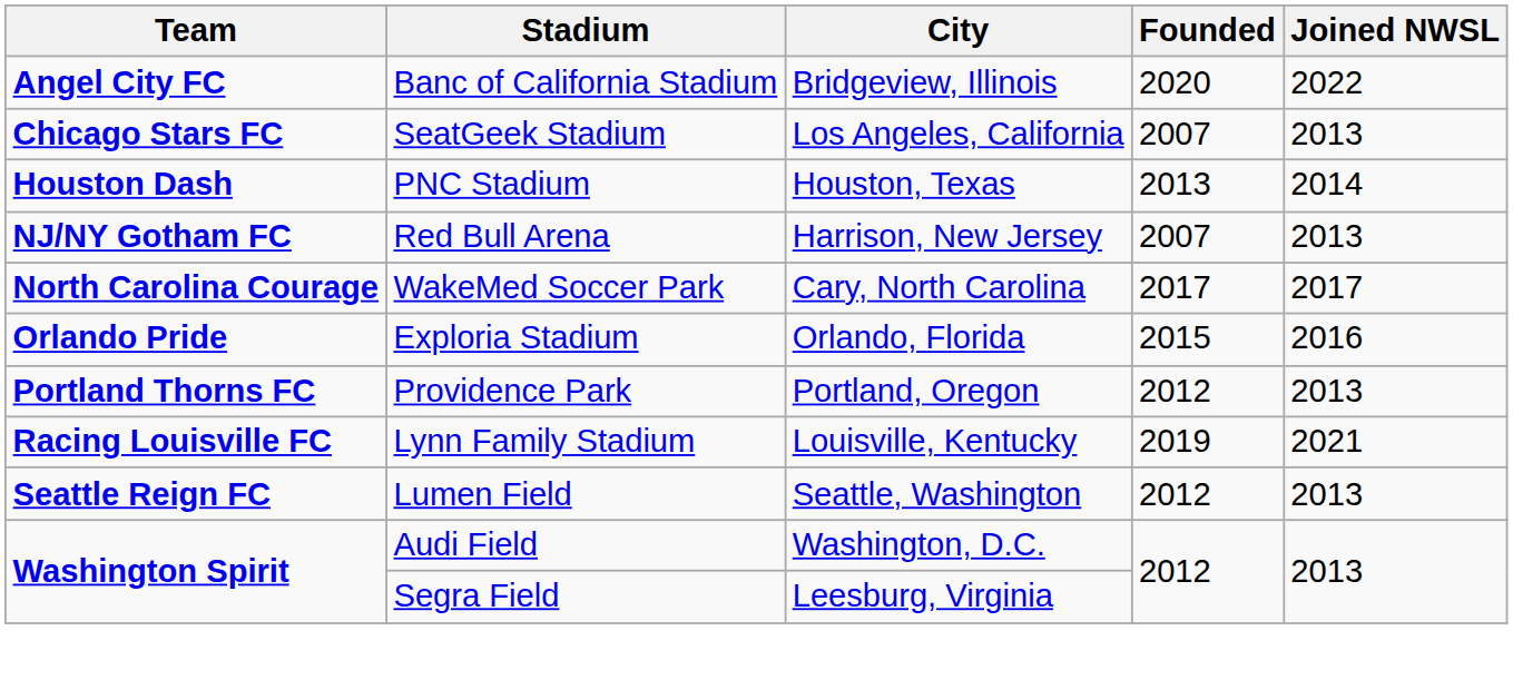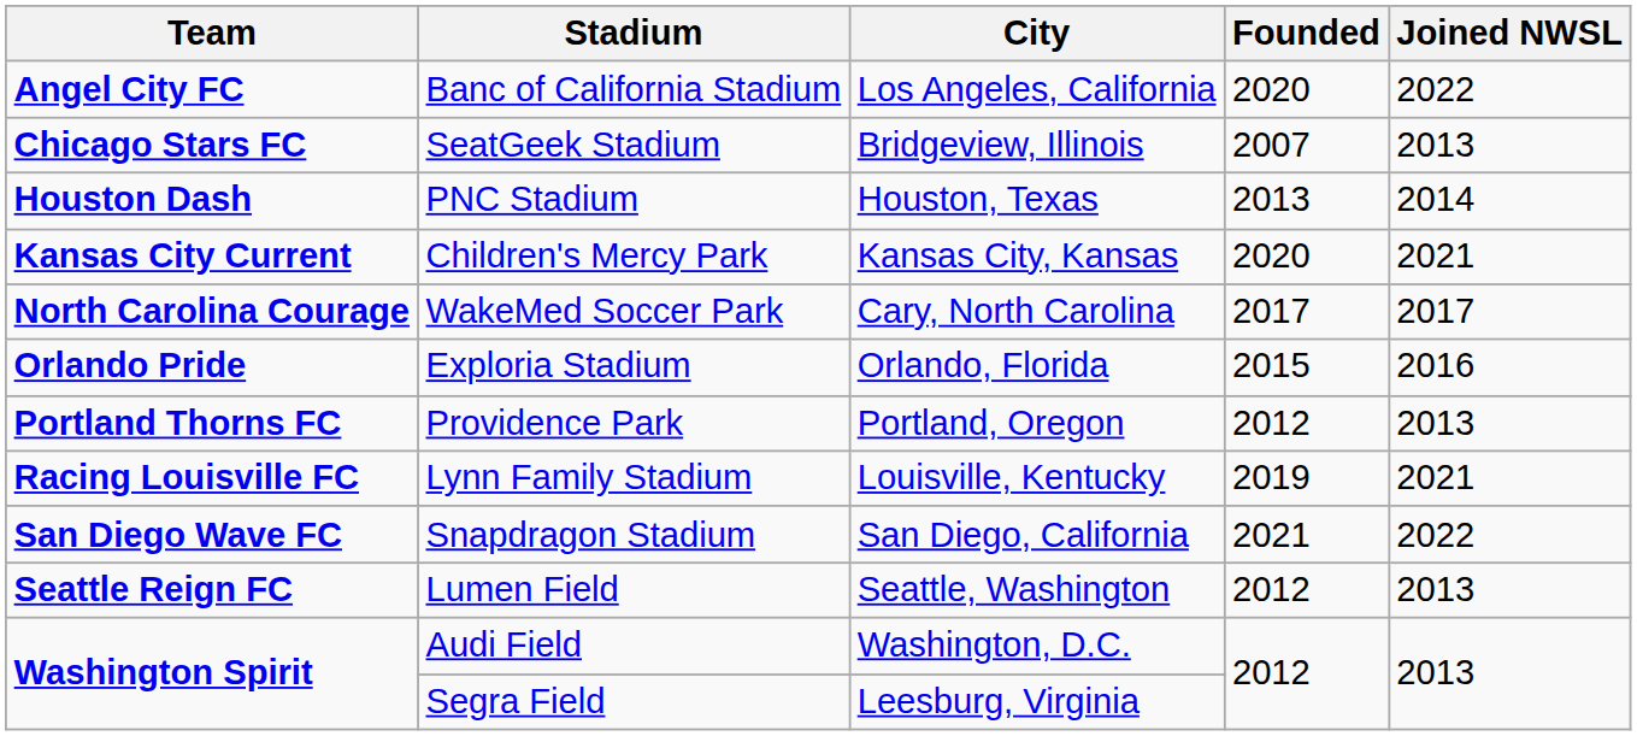Banc of California Stadium | City: Bridgeview, Illinois -> Los Angeles, California
SeatGeek Stadium | City: Los Angeles, California -> Bridgeview, Illinois
+ row: Kansas City Current | Children's Mercy Park | Kansas City, Kansas | 2020 | 2021
- row: NJ/NY Gotham FC | Red Bull Arena | Harrison, New Jersey | 2007 | 2013
+ row: San Diego Wave FC | Snapdragon Stadium | San Diego, California | 2021 | 2022
